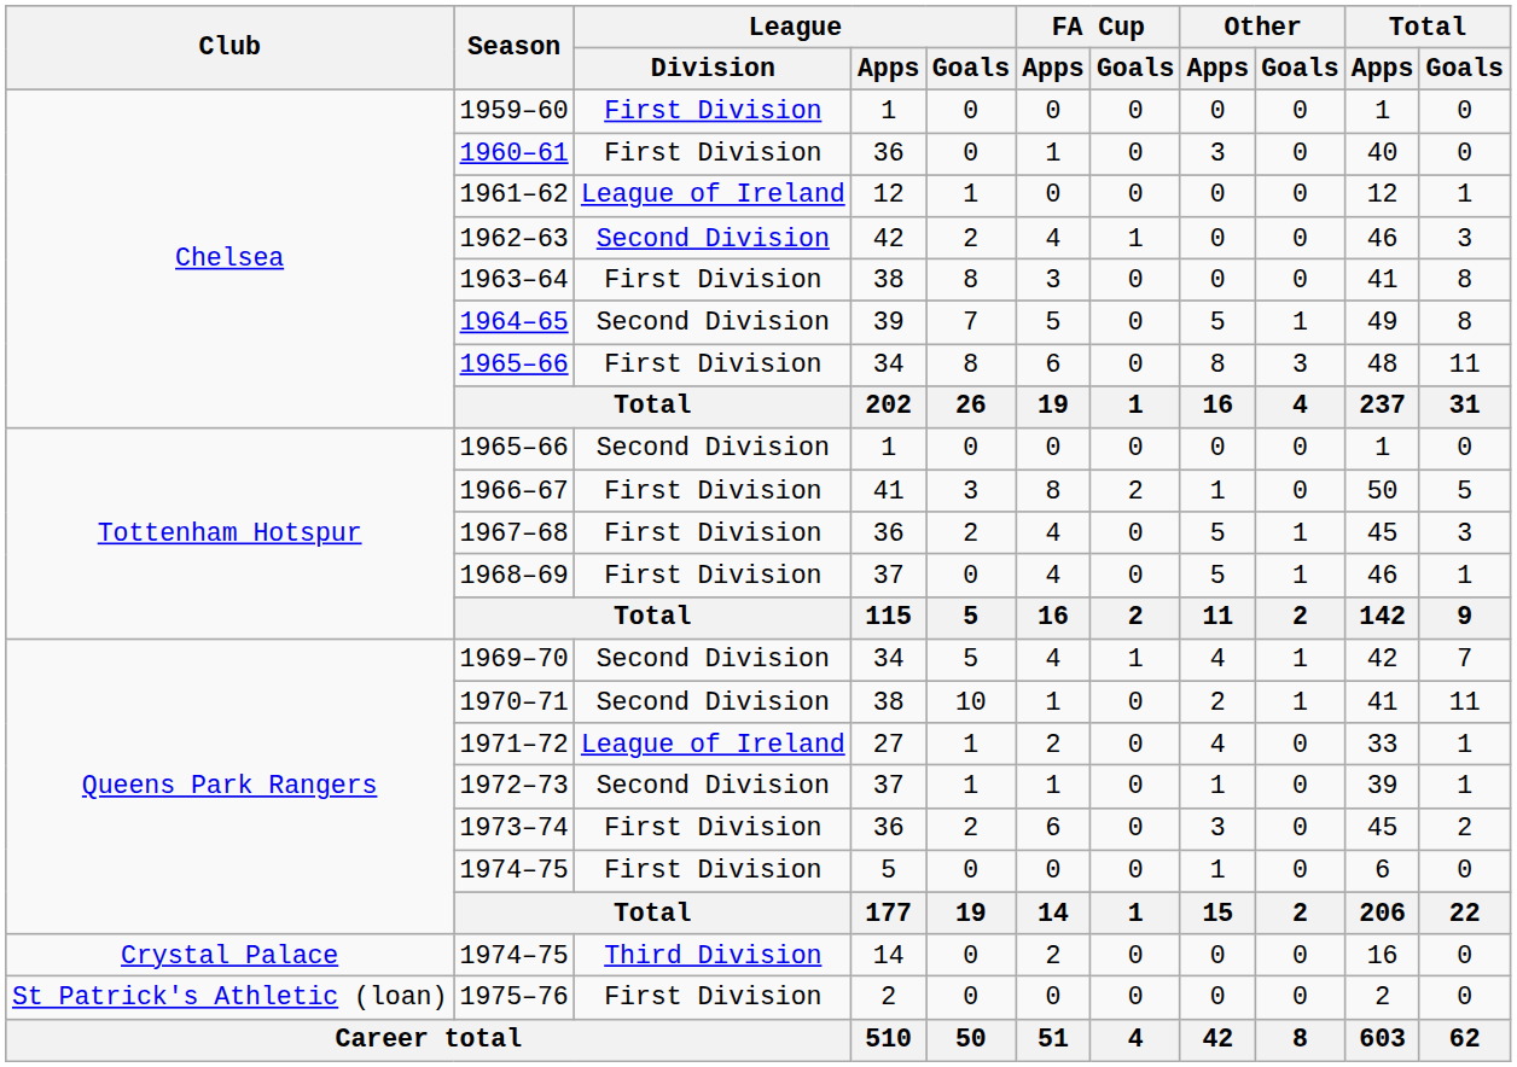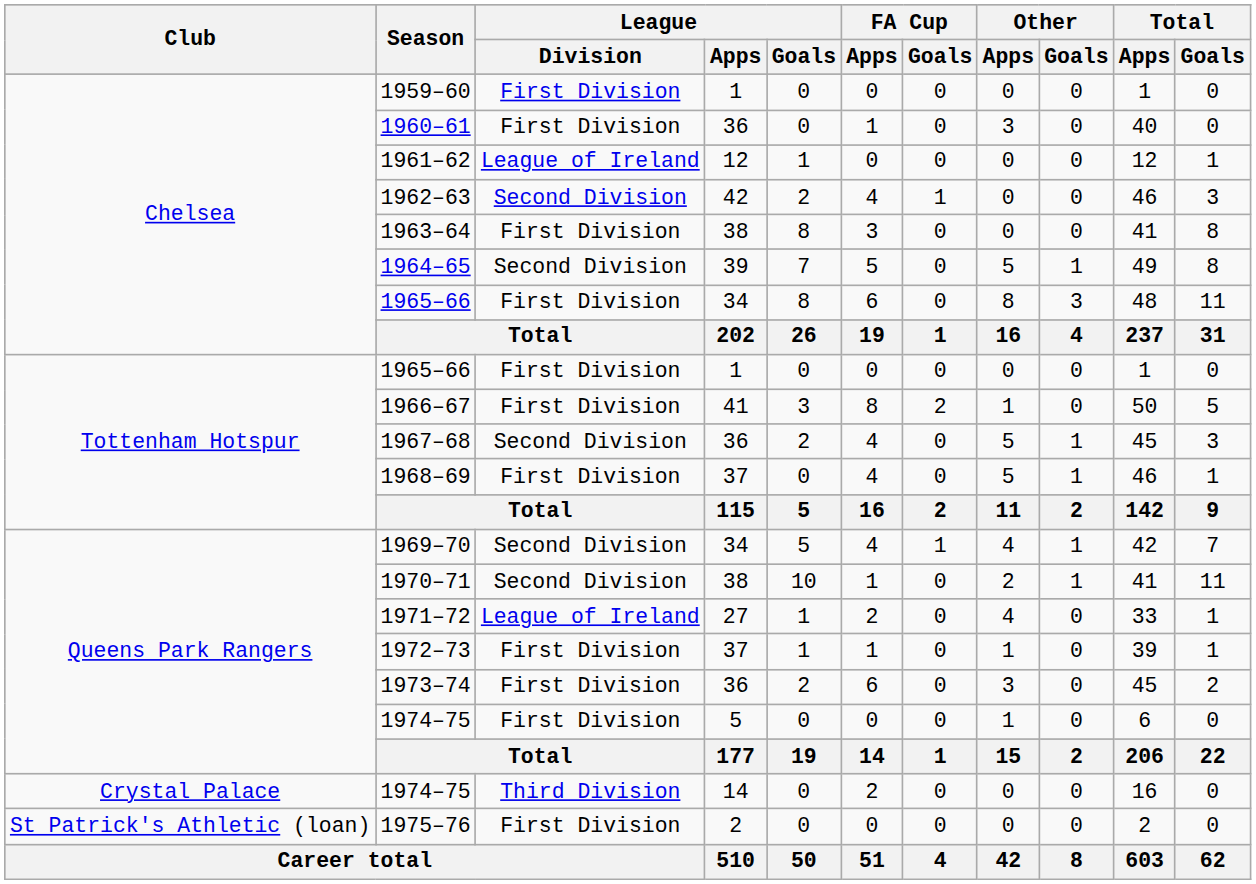1965–66 / 1 | League / Division: Second Division -> First Division
1967–68 | League / Division: First Division -> Second Division
1972–73 | League / Division: Second Division -> First Division
